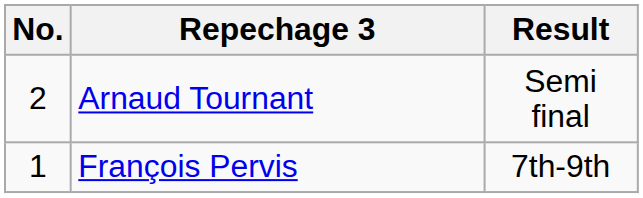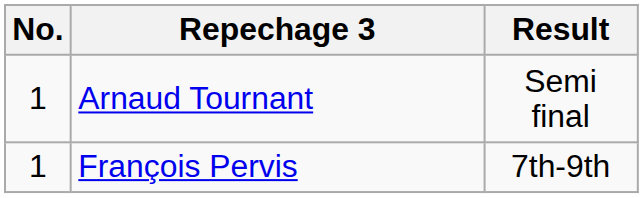Arnaud Tournant | No.: 2 -> 1
